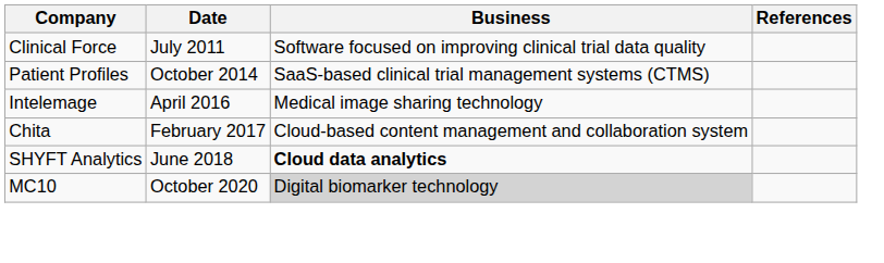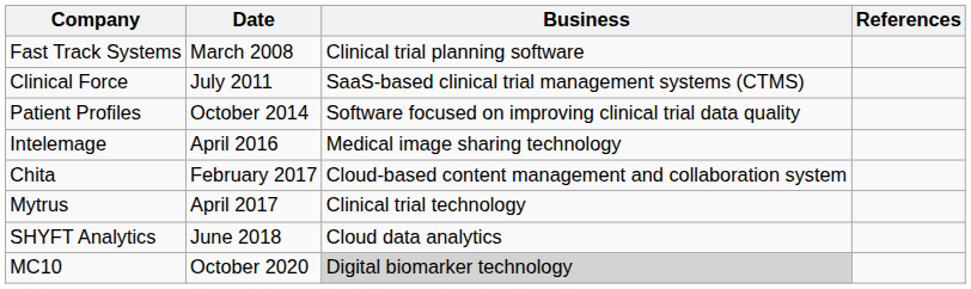+ row: Fast Track Systems | March 2008 | Clinical trial planning software
Clinical Force | Business: Software focused on improving clinical trial data quality -> SaaS-based clinical trial management systems (CTMS)
Patient Profiles | Business: SaaS-based clinical trial management systems (CTMS) -> Software focused on improving clinical trial data quality
+ row: Mytrus | April 2017 | Clinical trial technology
SHYFT Analytics | Business: bold -> normal
